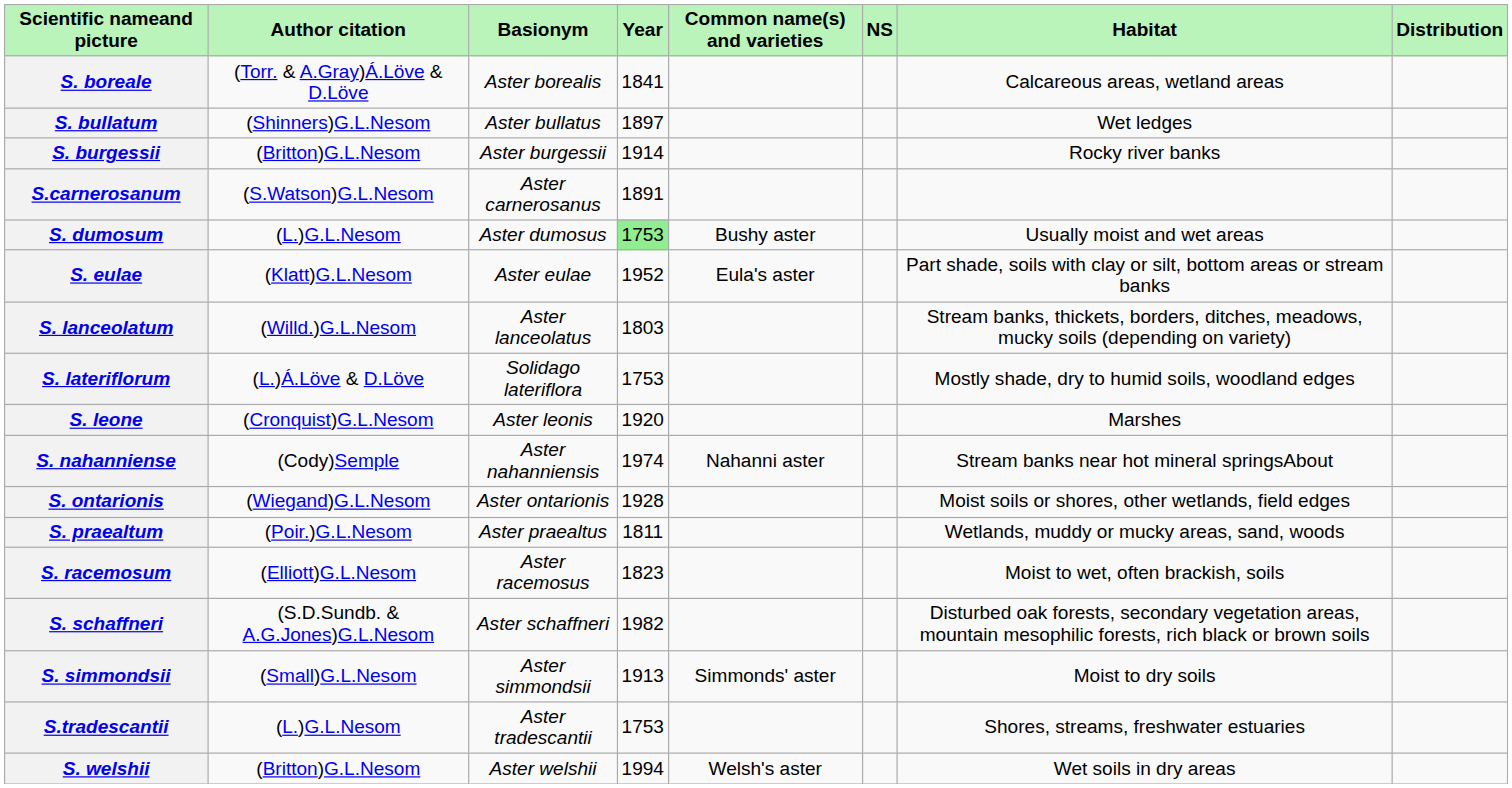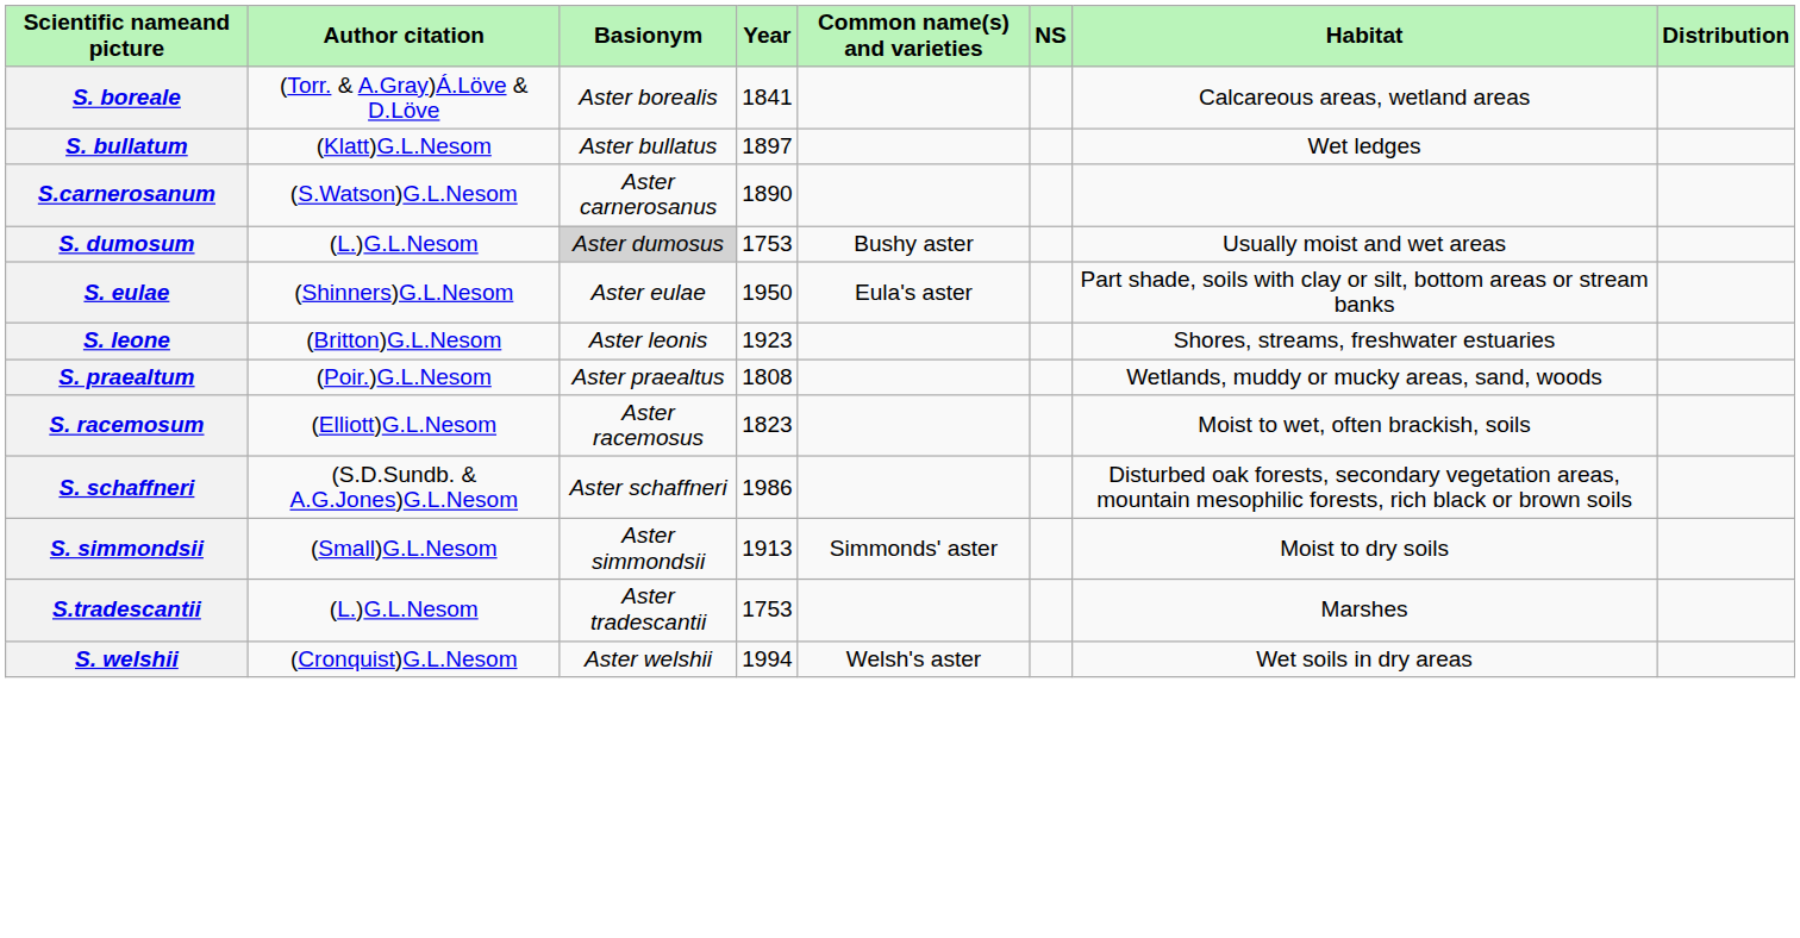S. bullatum | Author citation: (Shinners)G.L.Nesom -> (Klatt)G.L.Nesom
- row: S. burgessii | (Britton)G.L.Nesom | Aster burgessii | 1914 | Rocky river banks
S.carnerosanum | Year: 1891 -> 1890
S. dumosum | Basionym: no background -> lightgrey background
S. dumosum | Year: lightgreen background -> no background
S. eulae | Author citation: (Klatt)G.L.Nesom -> (Shinners)G.L.Nesom
S. eulae | Year: 1952 -> 1950
- row: S. lanceolatum | (Willd.)G.L.Nesom | Aster lanceolatus | 1803 | Stream banks, thickets, borders, ditches, meadows, mucky soils (depending on variety)
- row: S. lateriflorum | (L.)Á.Löve & D.Löve | Solidago lateriflora | 1753 | Mostly shade, dry to humid soils, woodland edges
S. leone | Author citation: (Cronquist)G.L.Nesom -> (Britton)G.L.Nesom
S. leone | Year: 1920 -> 1923
S. leone | Habitat: Marshes -> Shores, streams, freshwater estuaries
- row: S. nahanniense | (Cody)Semple | Aster nahanniensis | 1974 | Nahanni aster | Stream banks near hot mineral springsAbout
- row: S. ontarionis | (Wiegand)G.L.Nesom | Aster ontarionis | 1928 | Moist soils or shores, other wetlands, field edges
S. praealtum | Year: 1811 -> 1808
S. schaffneri | Year: 1982 -> 1986
S.tradescantii | Habitat: Shores, streams, freshwater estuaries -> Marshes
S. welshii | Author citation: (Britton)G.L.Nesom -> (Cronquist)G.L.Nesom
